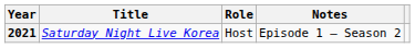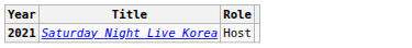- column: Notes | Episode 1 – Season 2
